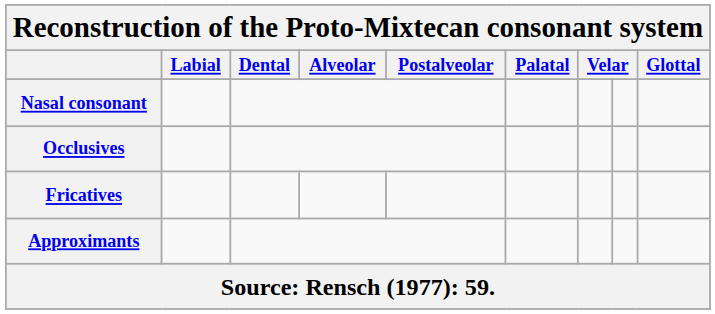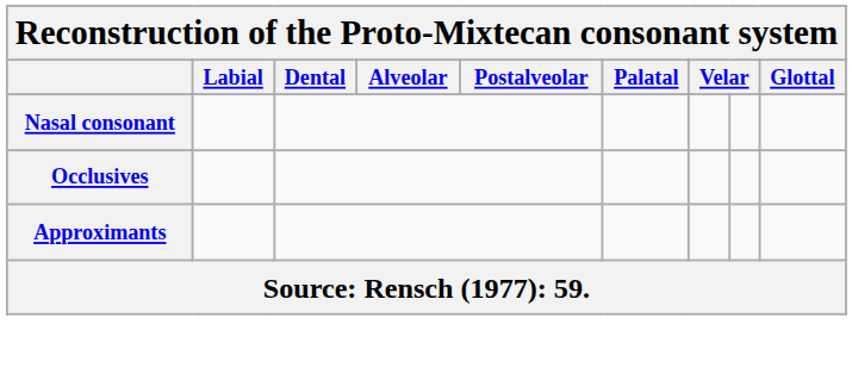- row: Fricatives
